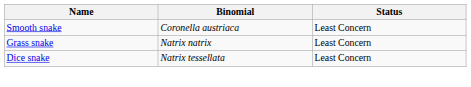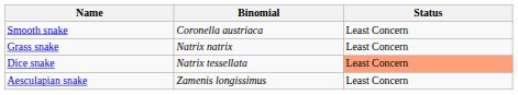Dice snake | Status: no background -> lightsalmon background
+ row: Aesculapian snake | Zamenis longissimus | Least Concern
